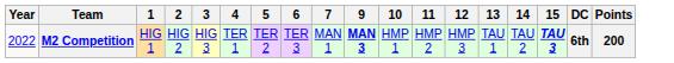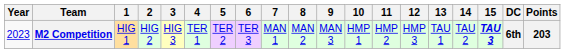+ column: 8 | MAN 2
M2 Competition | Year: 2022 -> 2023
M2 Competition | 9: bold -> normal
M2 Competition | Points: 200 -> 203
